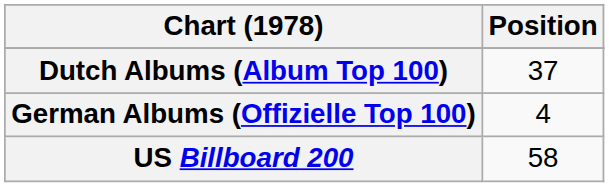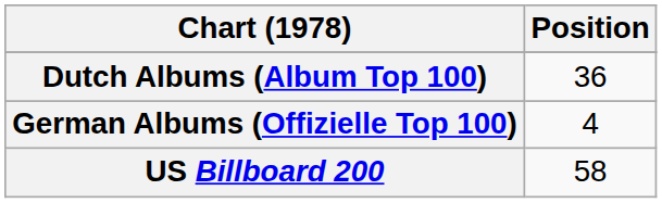Dutch Albums (Album Top 100) | Position: 37 -> 36
